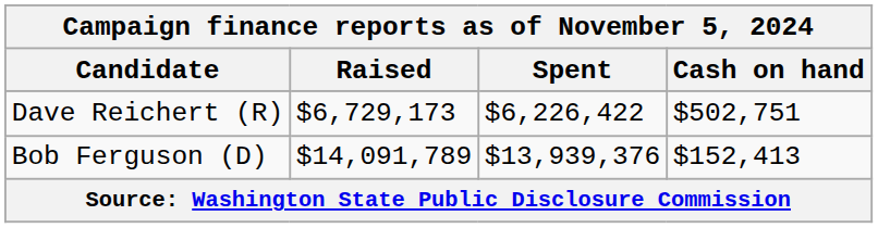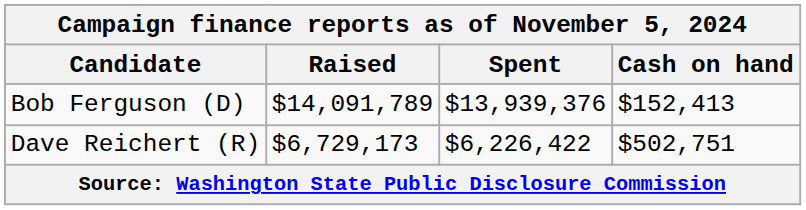rows swapped: Bob Ferguson (D) <-> Dave Reichert (R)
